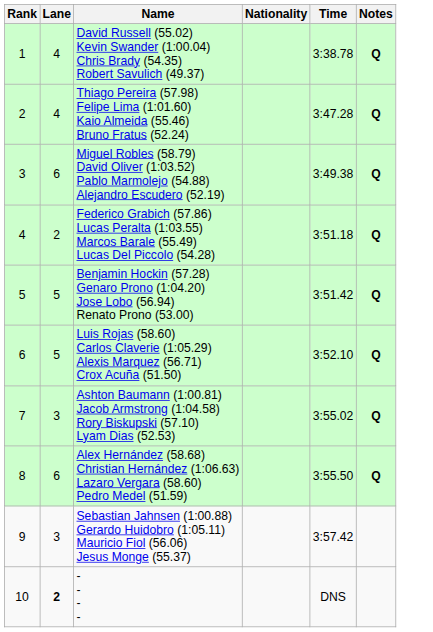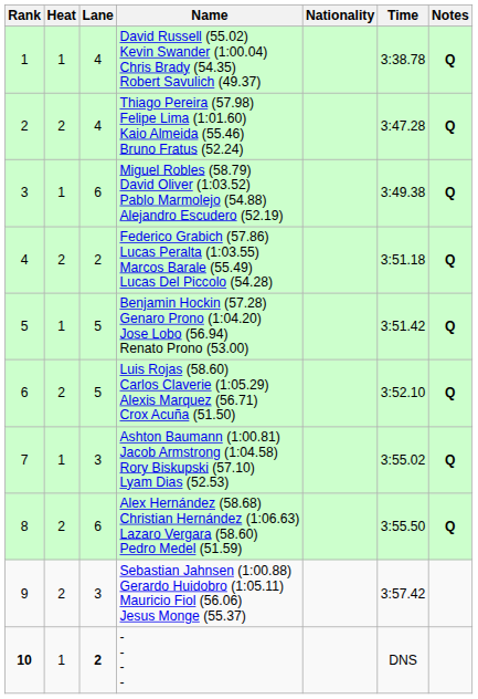+ column: Heat | 1 | 2 | 1 | 2 | 1 | 2 | 1 | 2 | 2 | 1
- - - - | Rank: normal -> bold
